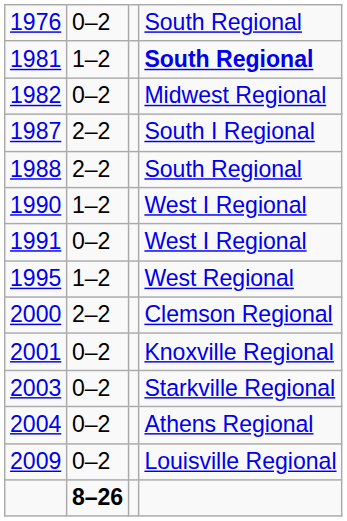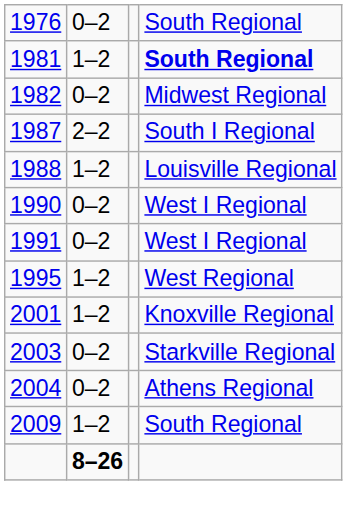1988 | column 2: 2–2 -> 1–2
1988 | column 4: South Regional -> Louisville Regional
1990 | column 2: 1–2 -> 0–2
- row: 2000 | 2–2 | Clemson Regional
2001 | column 2: 0–2 -> 1–2
2009 | column 2: 0–2 -> 1–2
2009 | column 4: Louisville Regional -> South Regional
